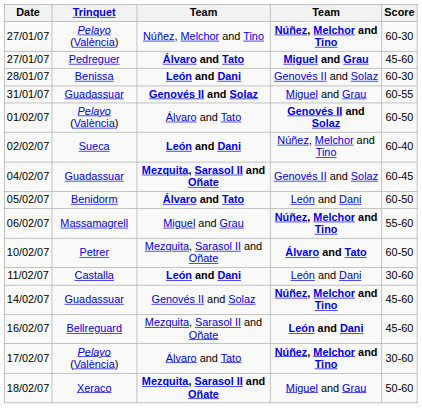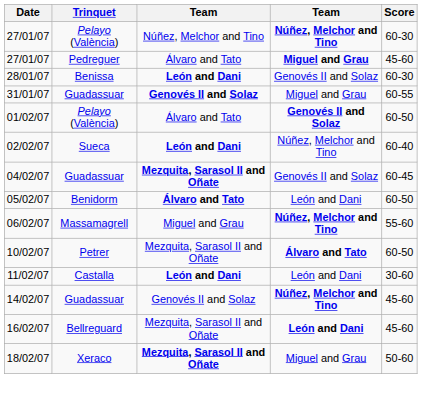27/01/07 / Pedreguer | column 3: bold -> normal
- row: 17/02/07 | Pelayo (València) | Álvaro and Tato | Núñez, Melchor and Tino | 30-60
